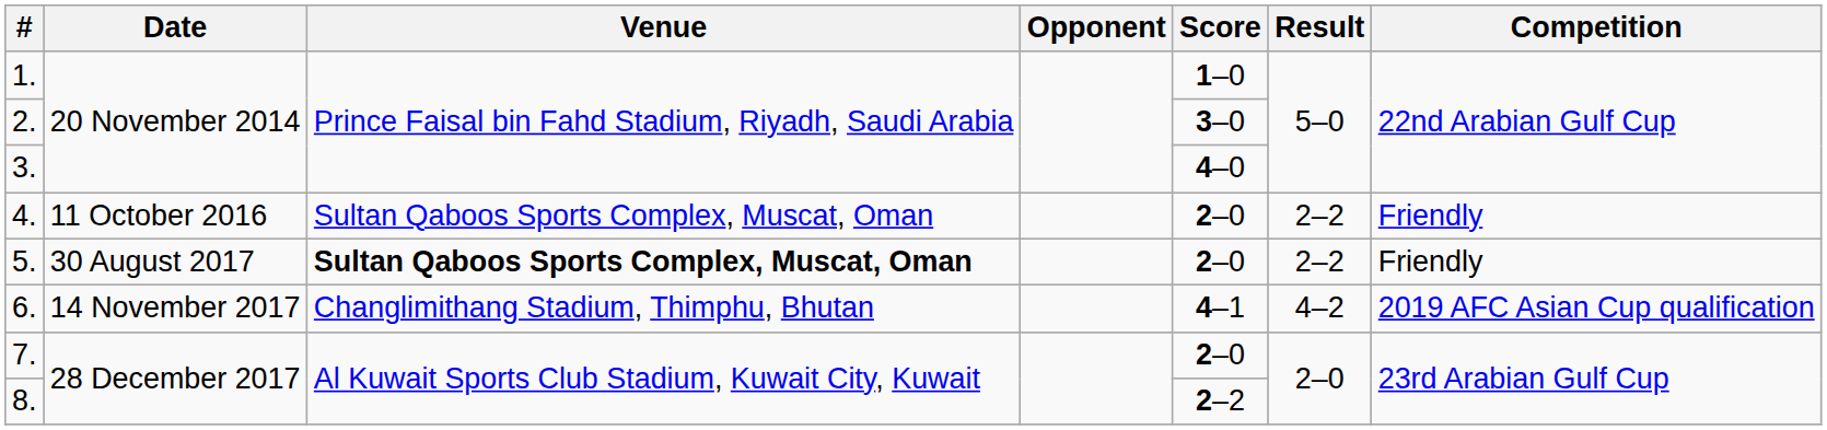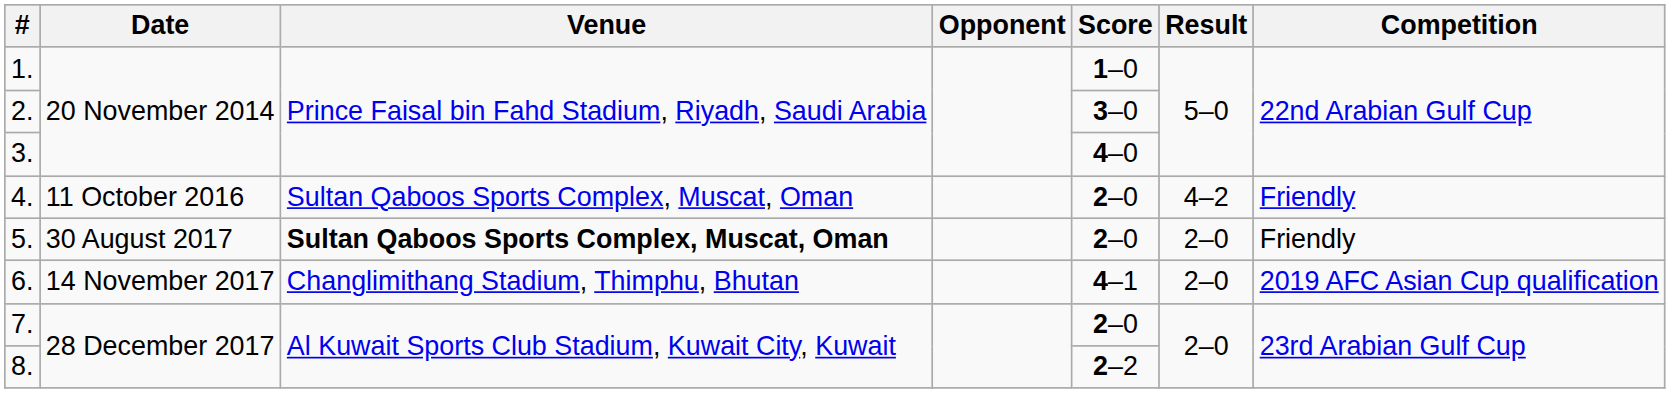4. | Result: 2–2 -> 4–2
5. | Result: 2–2 -> 2–0
6. | Result: 4–2 -> 2–0
